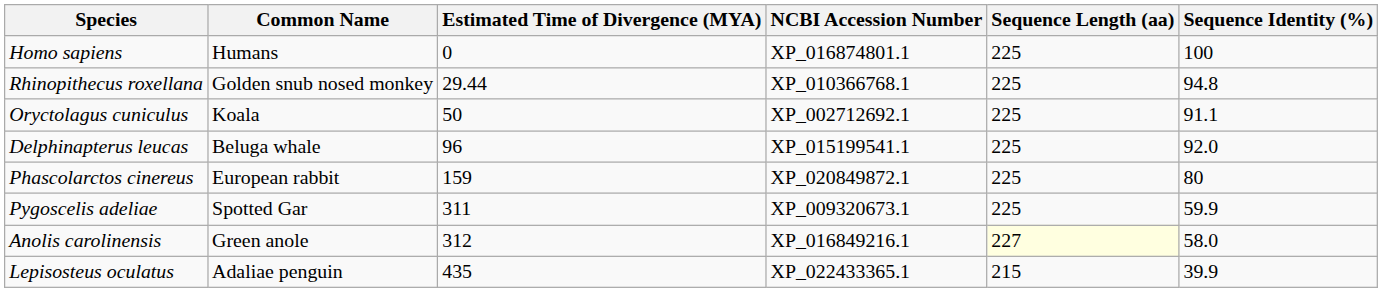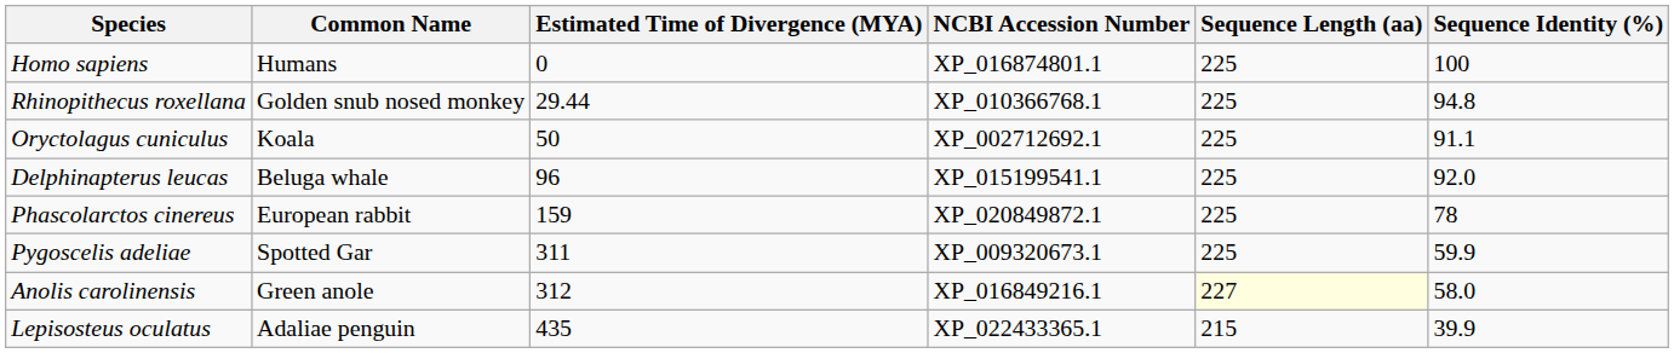Phascolarctos cinereus | Sequence Identity (%): 80 -> 78
